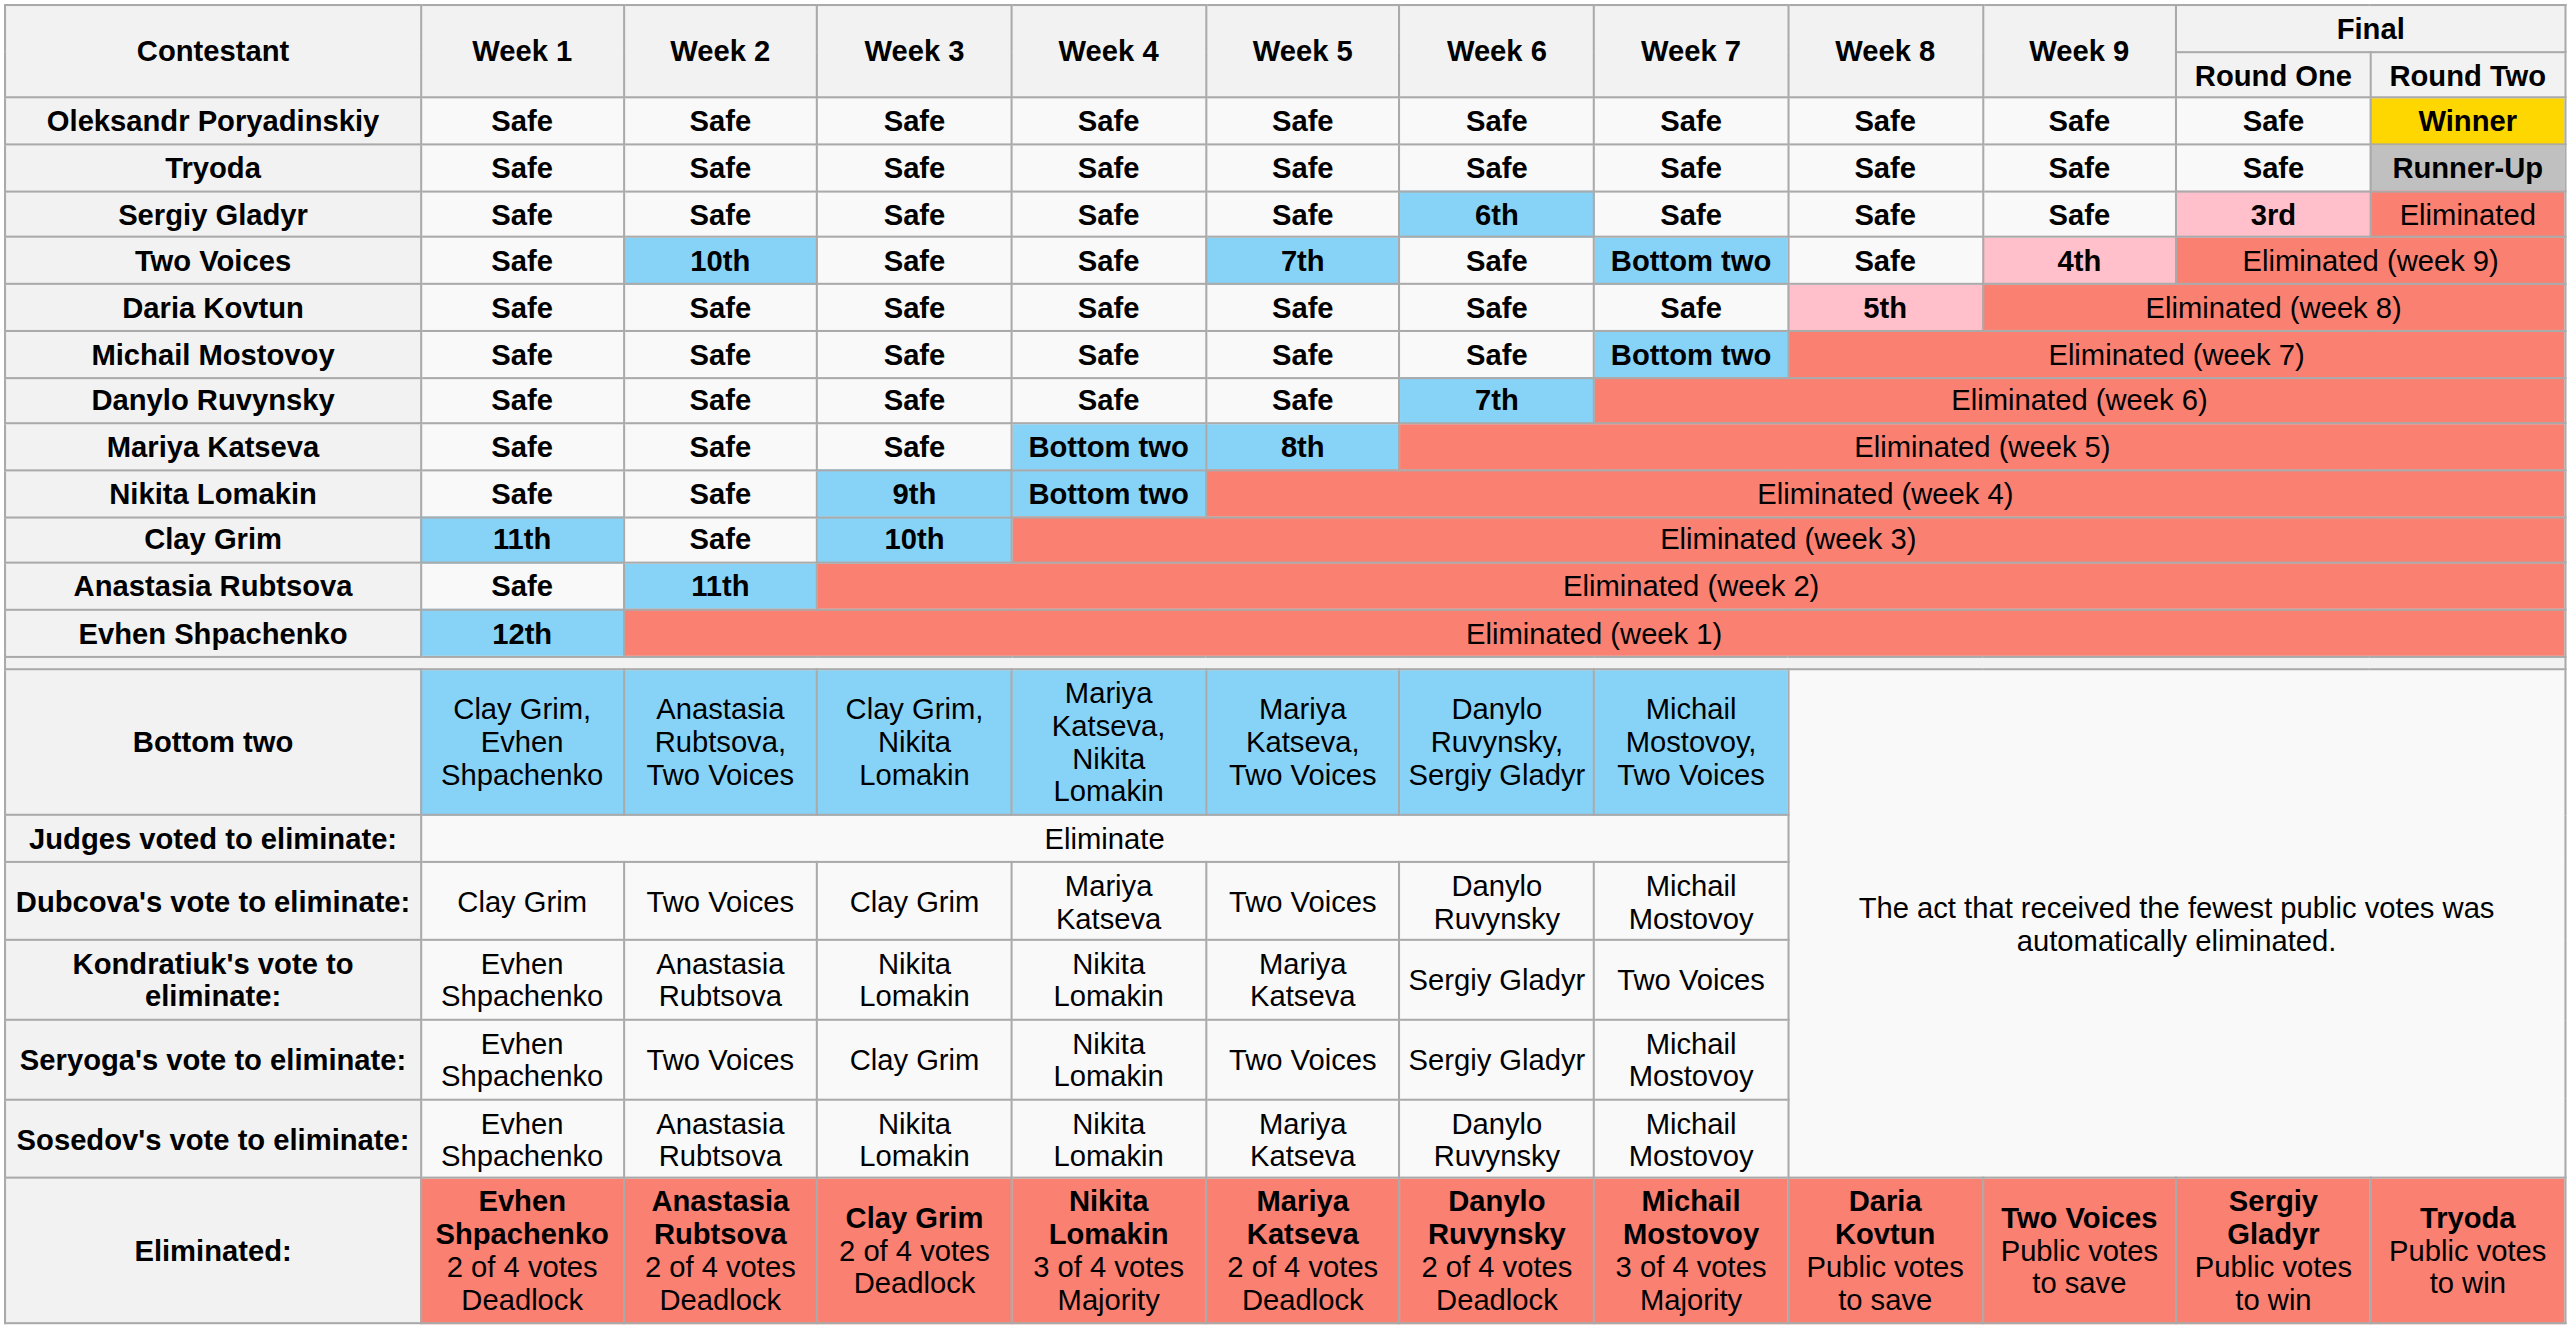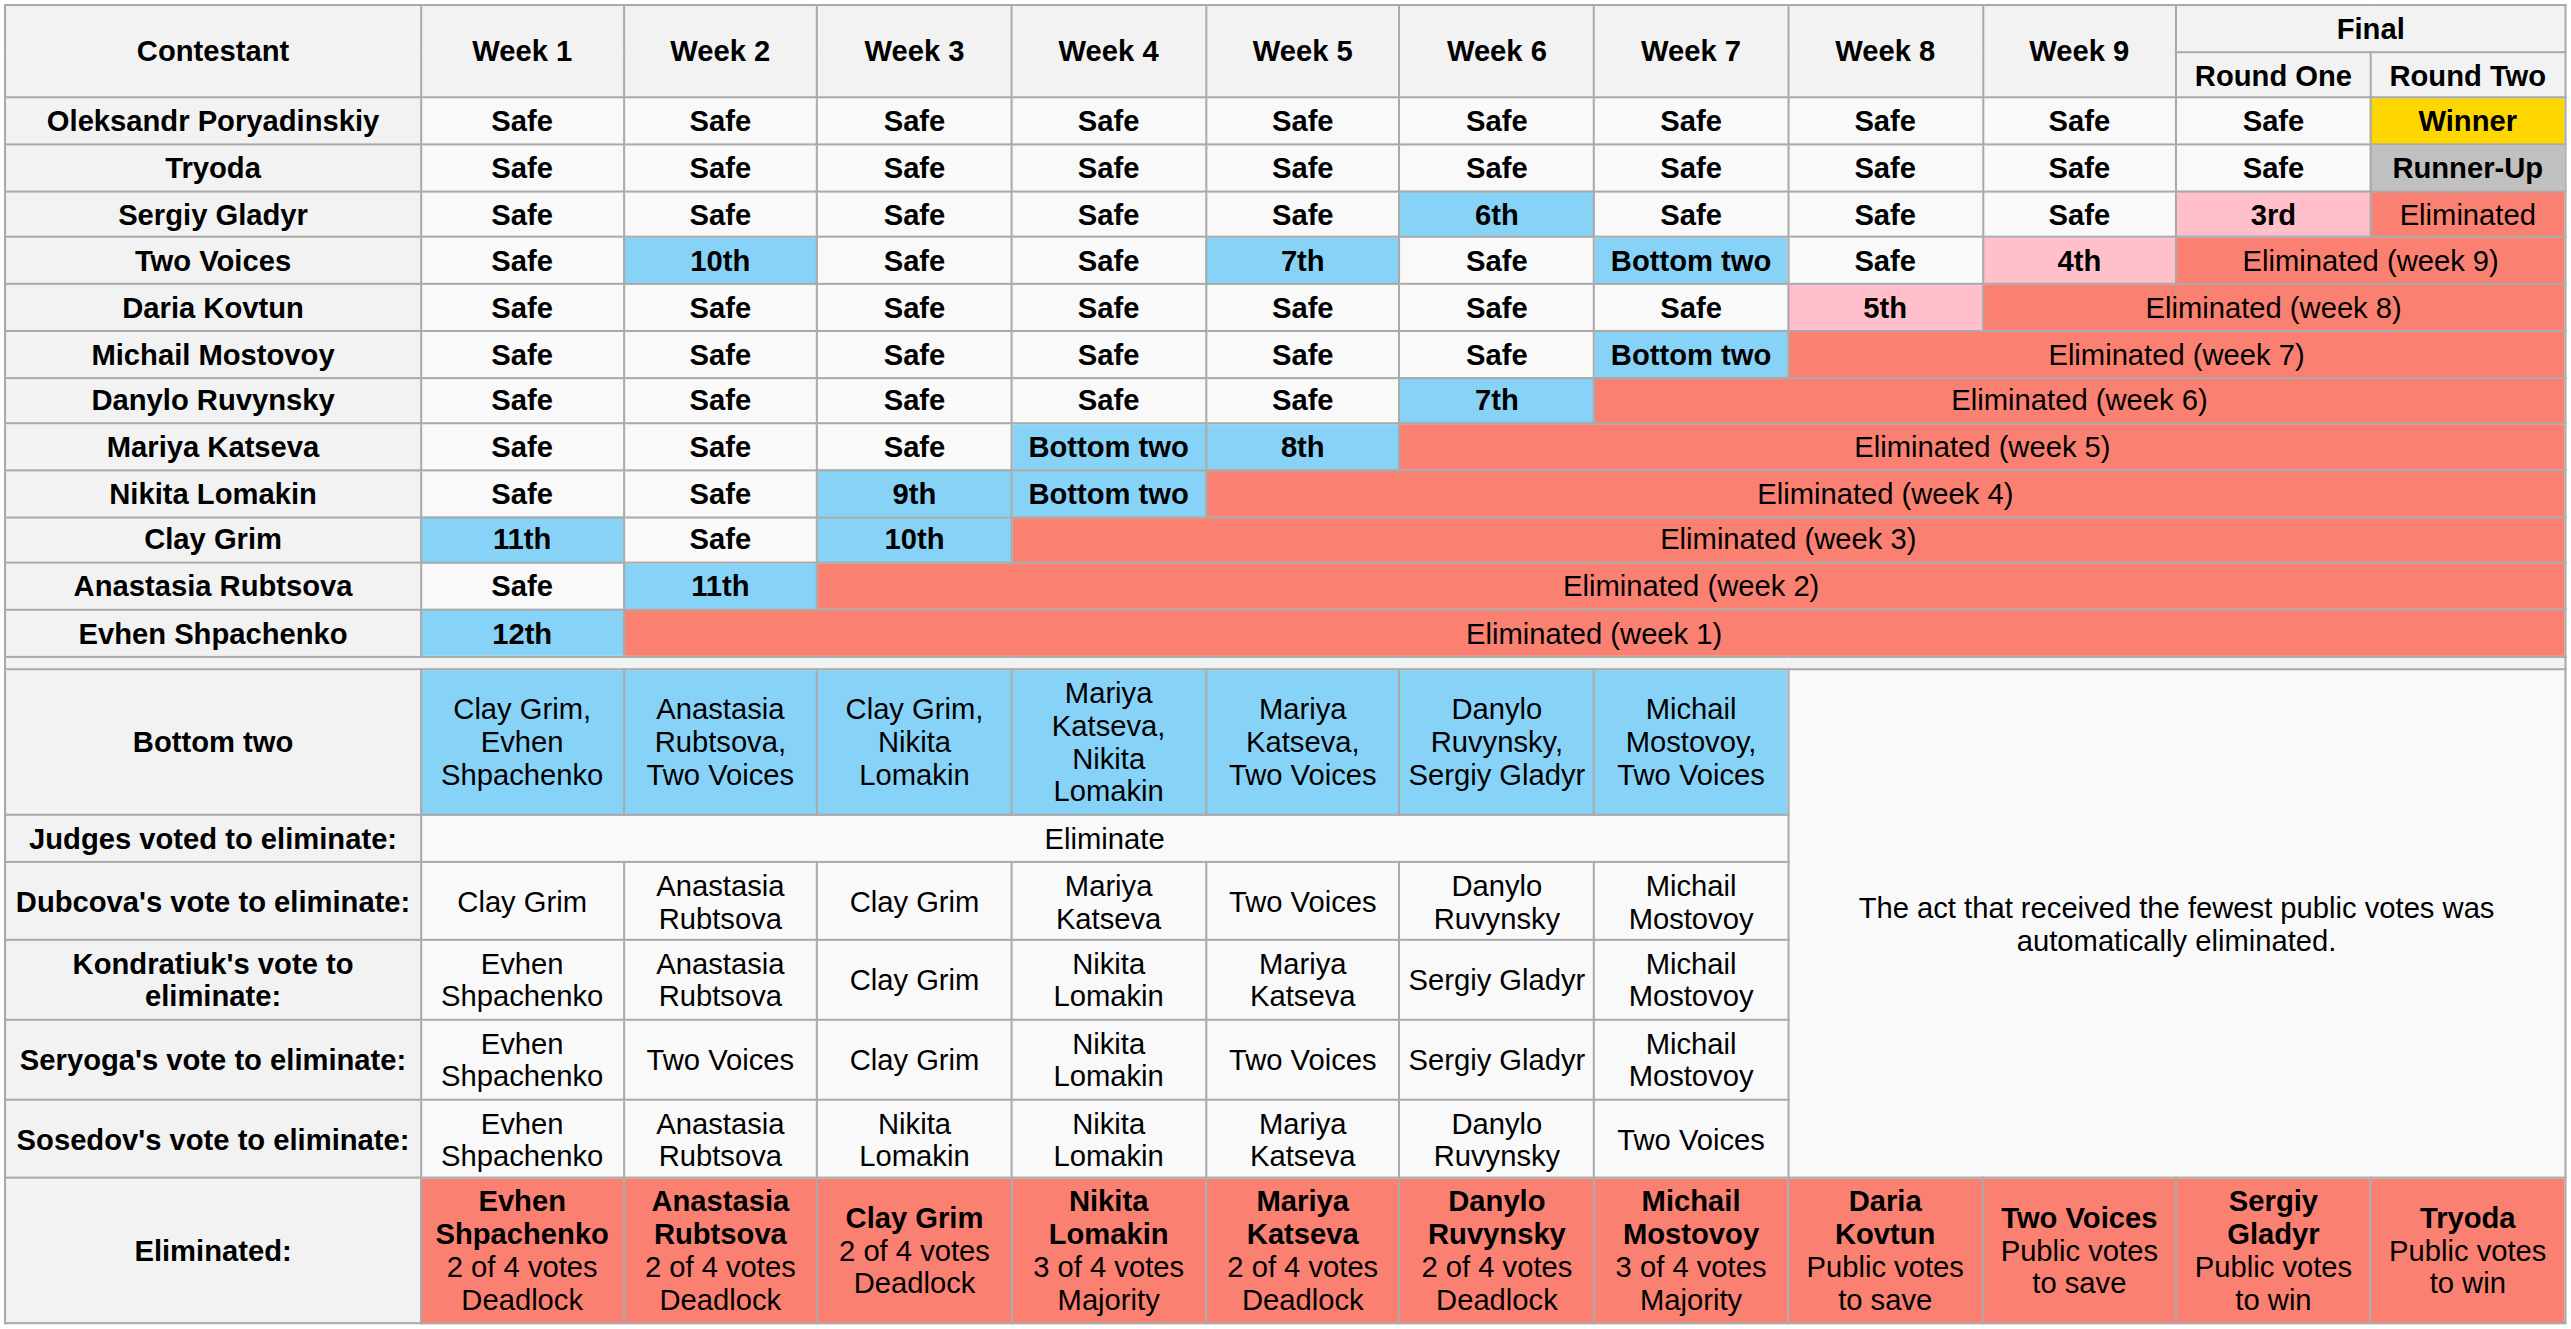Dubcova's vote to eliminate: | Week 2: Two Voices -> Anastasia Rubtsova
Kondratiuk's vote to eliminate: | Week 3: Nikita Lomakin -> Clay Grim
Kondratiuk's vote to eliminate: | Week 7: Two Voices -> Michail Mostovoy
Sosedov's vote to eliminate: | Week 7: Michail Mostovoy -> Two Voices
